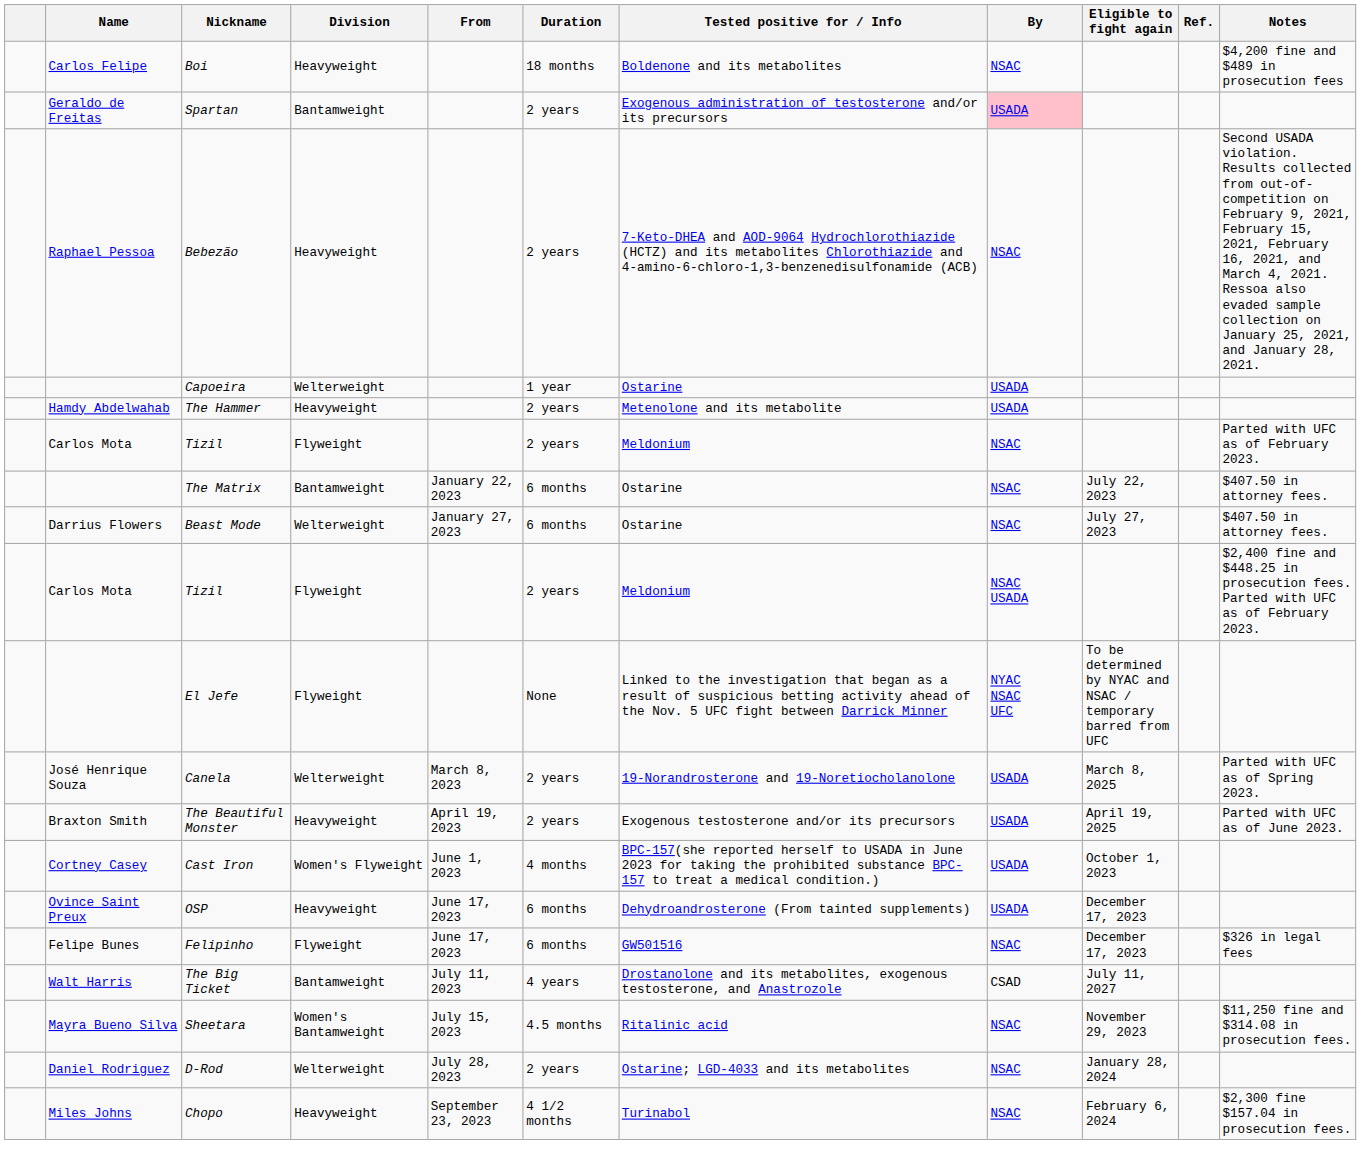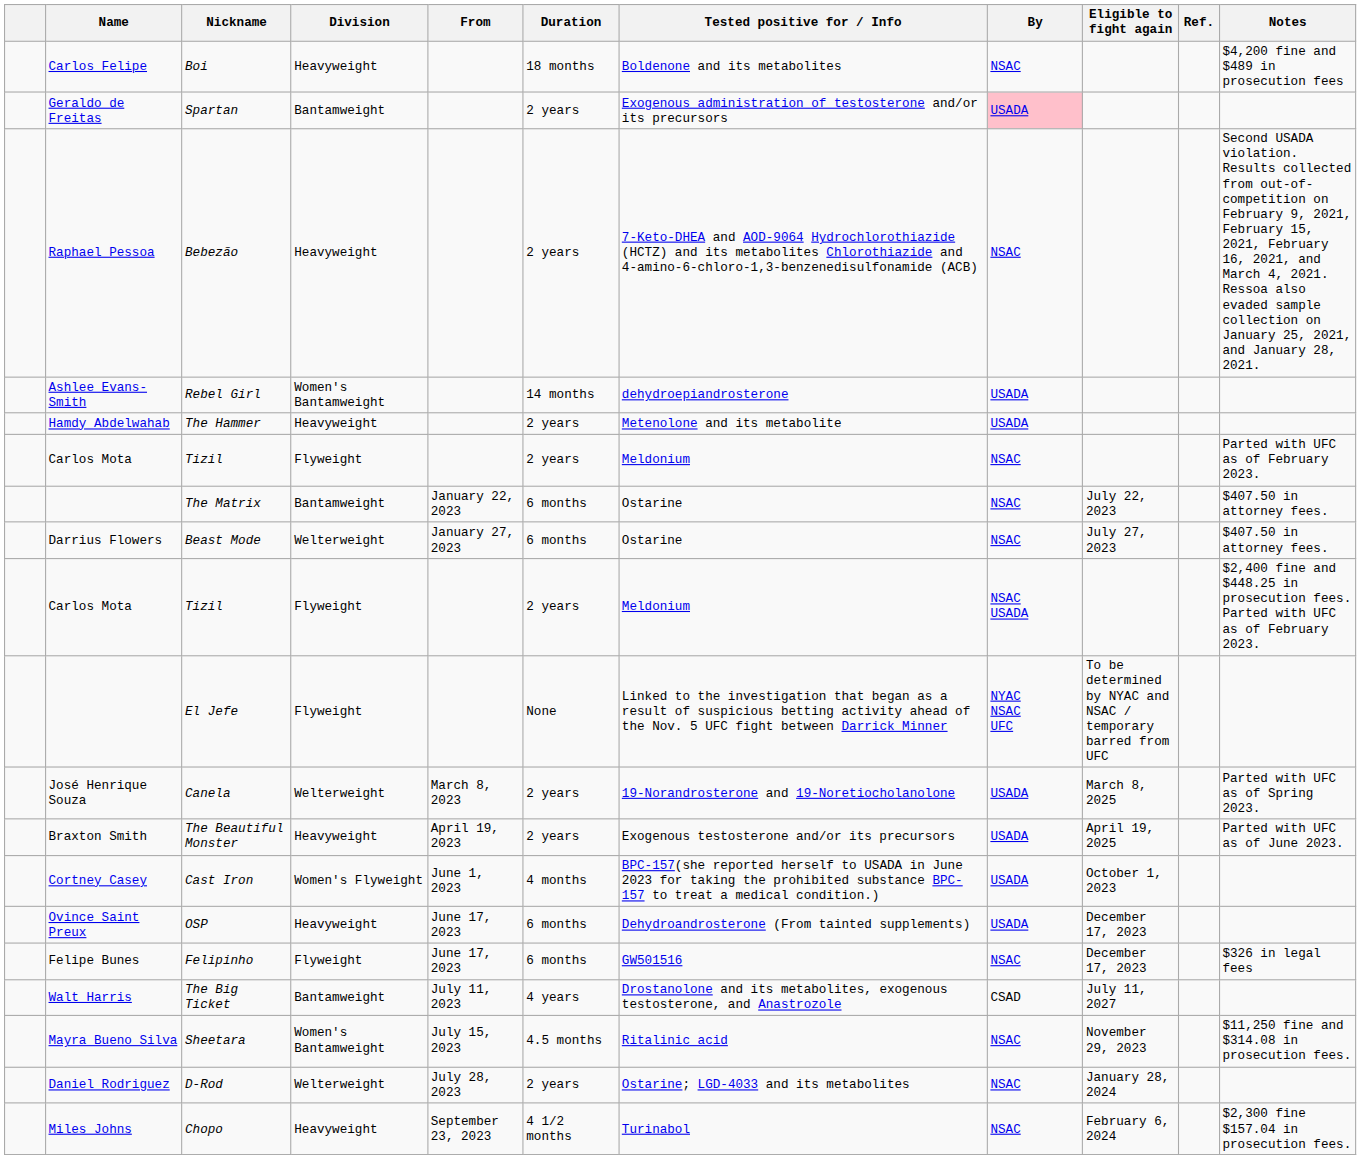+ row: Ashlee Evans-Smith | Rebel Girl | Women's Bantamweight | 14 months | dehydroepiandrosterone | USADA
- row: Capoeira | Welterweight | 1 year | Ostarine | USADA
